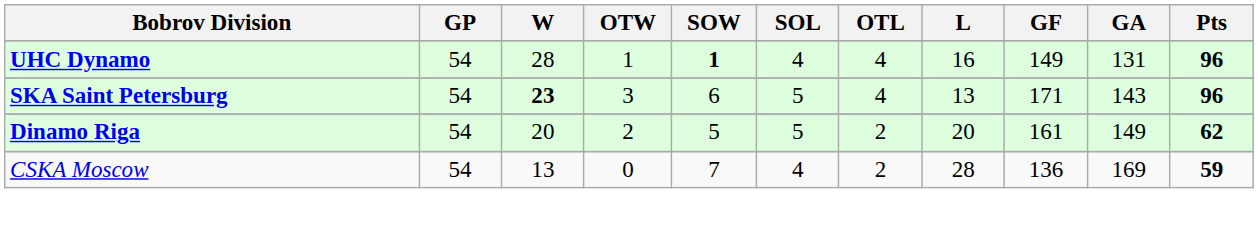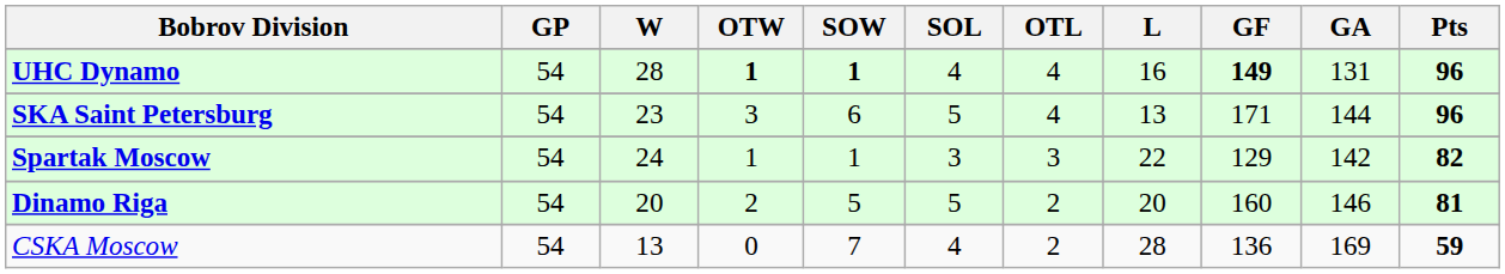UHC Dynamo | OTW: normal -> bold
UHC Dynamo | GF: normal -> bold
SKA Saint Petersburg | W: bold -> normal
SKA Saint Petersburg | GA: 143 -> 144
+ row: Spartak Moscow | 54 | 24 | 1 | 1 | 3 | 3 | 22 | 129 | 142 | 82
Dinamo Riga | GF: 161 -> 160
Dinamo Riga | GA: 149 -> 146
Dinamo Riga | Pts: 62 -> 81
